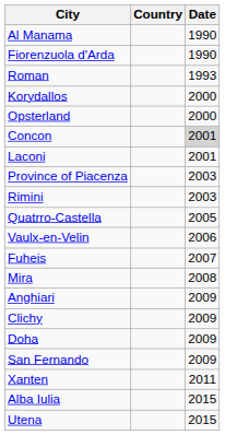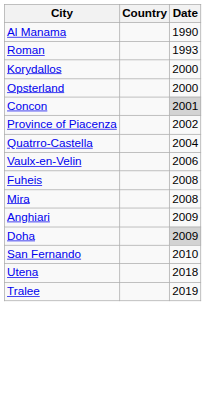- row: Fiorenzuola d'Arda | 1990
- row: Laconi | 2001
Province of Piacenza | Date: 2003 -> 2002
- row: Rimini | 2003
Quatrro-Castella | Date: 2005 -> 2004
Fuheis | Date: 2007 -> 2008
- row: Clichy | 2009
Doha | Date: no background -> lightgrey background
San Fernando | Date: 2009 -> 2010
- row: Xanten | 2011
- row: Alba Iulia | 2015
Utena | Date: 2015 -> 2018
+ row: Tralee | 2019
